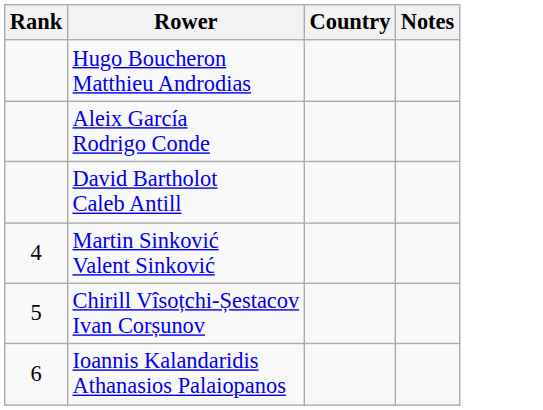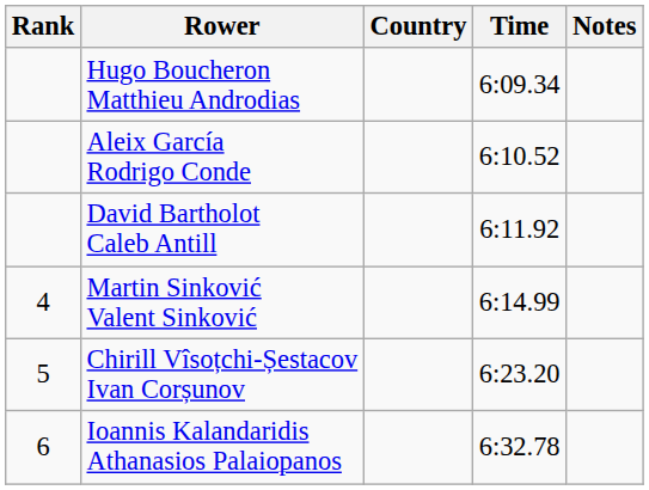+ column: Time | 6:09.34 | 6:10.52 | 6:11.92 | 6:14.99 | 6:23.20 | 6:32.78
